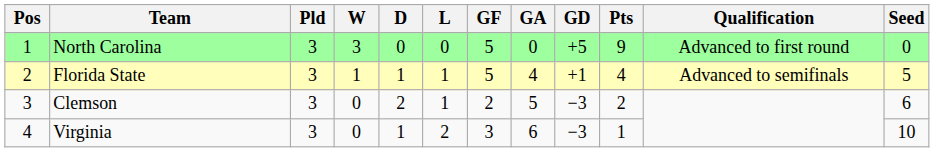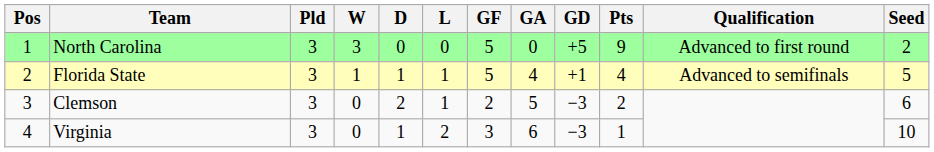North Carolina | Seed: 0 -> 2
